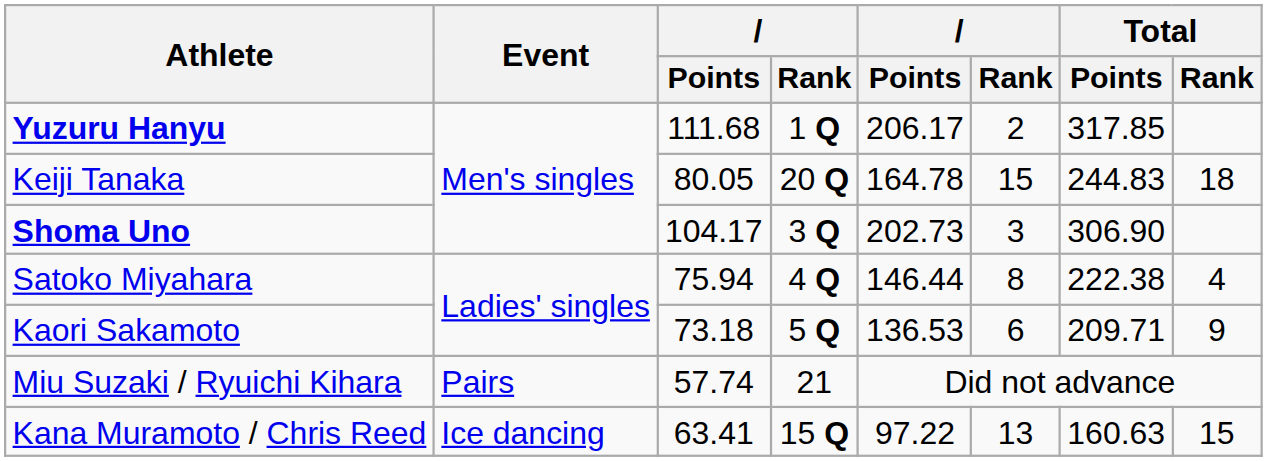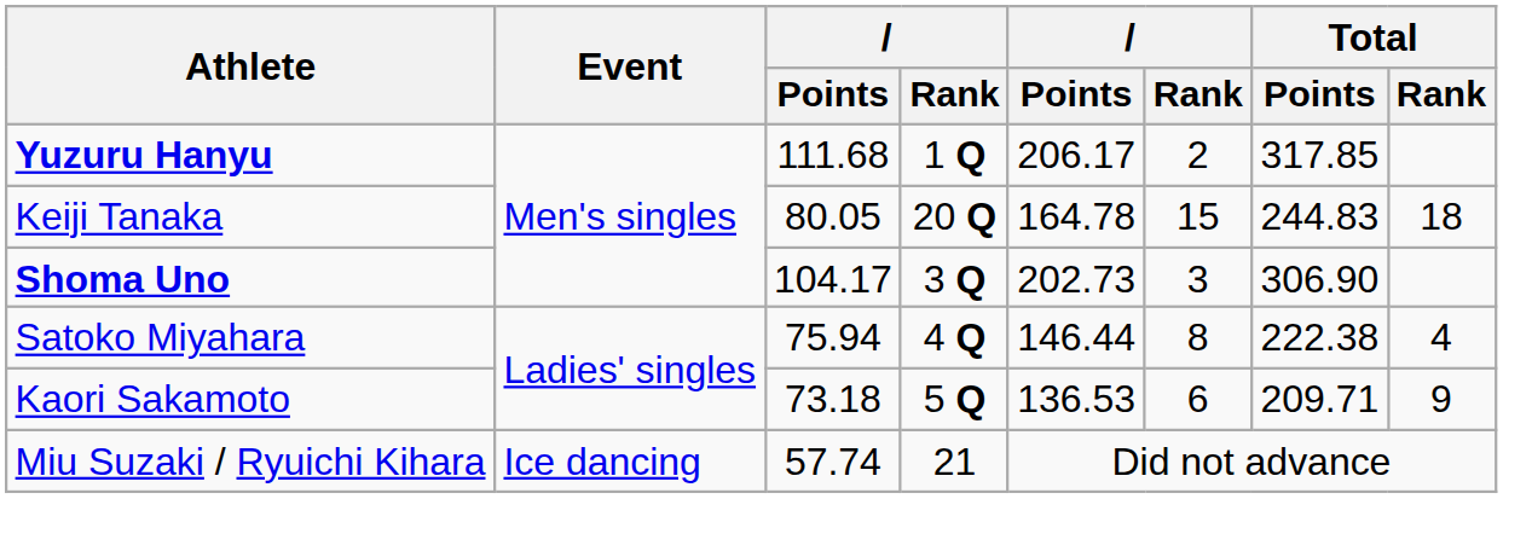Miu Suzaki / Ryuichi Kihara | Event: Pairs -> Ice dancing
- row: Kana Muramoto / Chris Reed | Ice dancing | 63.41 | 15 Q | 97.22 | 13 | 160.63 | 15
